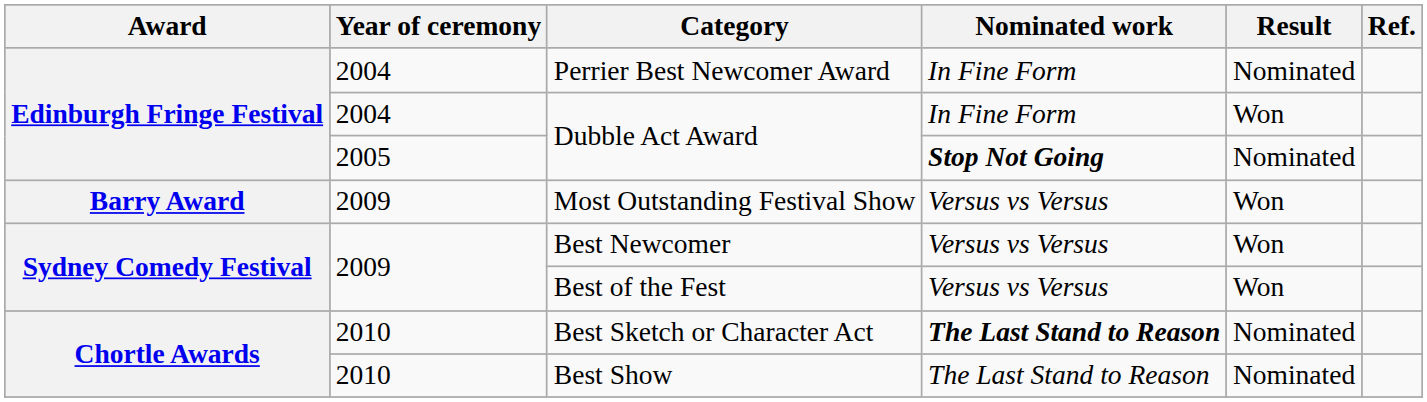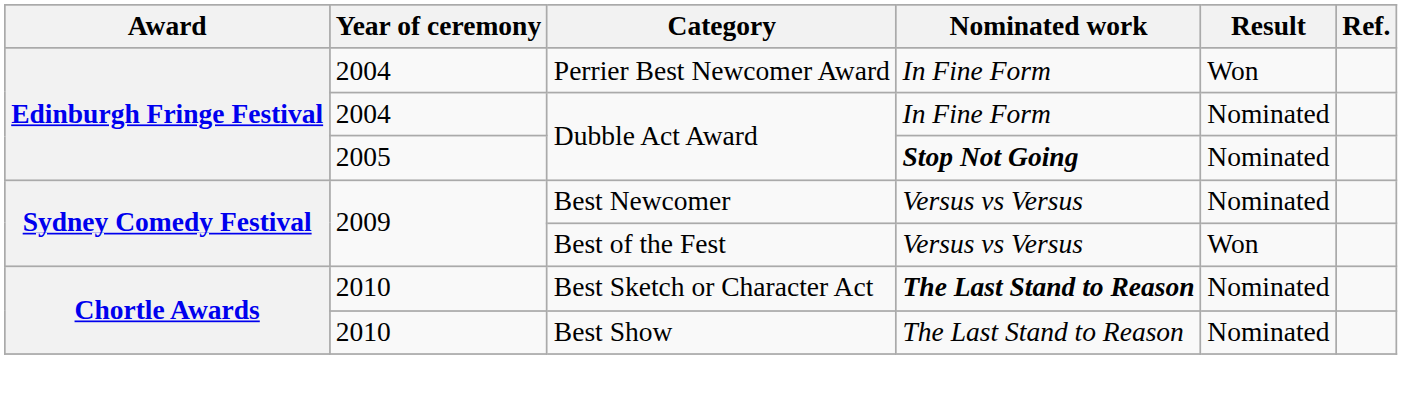Perrier Best Newcomer Award | Result: Nominated -> Won
2004 / Dubble Act Award | Result: Won -> Nominated
- row: Barry Award | 2009 | Most Outstanding Festival Show | Versus vs Versus | Won
Best Newcomer | Result: Won -> Nominated
